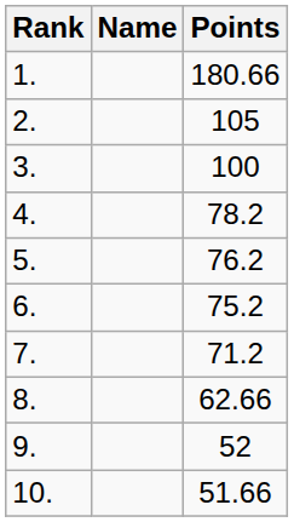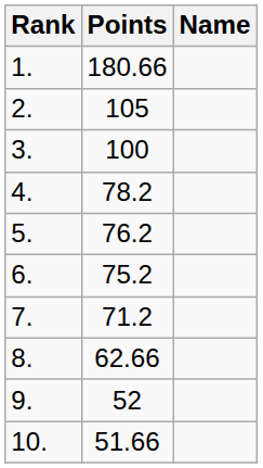columns swapped: Name <-> Points
